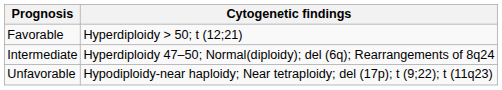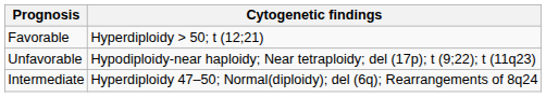rows swapped: Intermediate <-> Unfavorable
